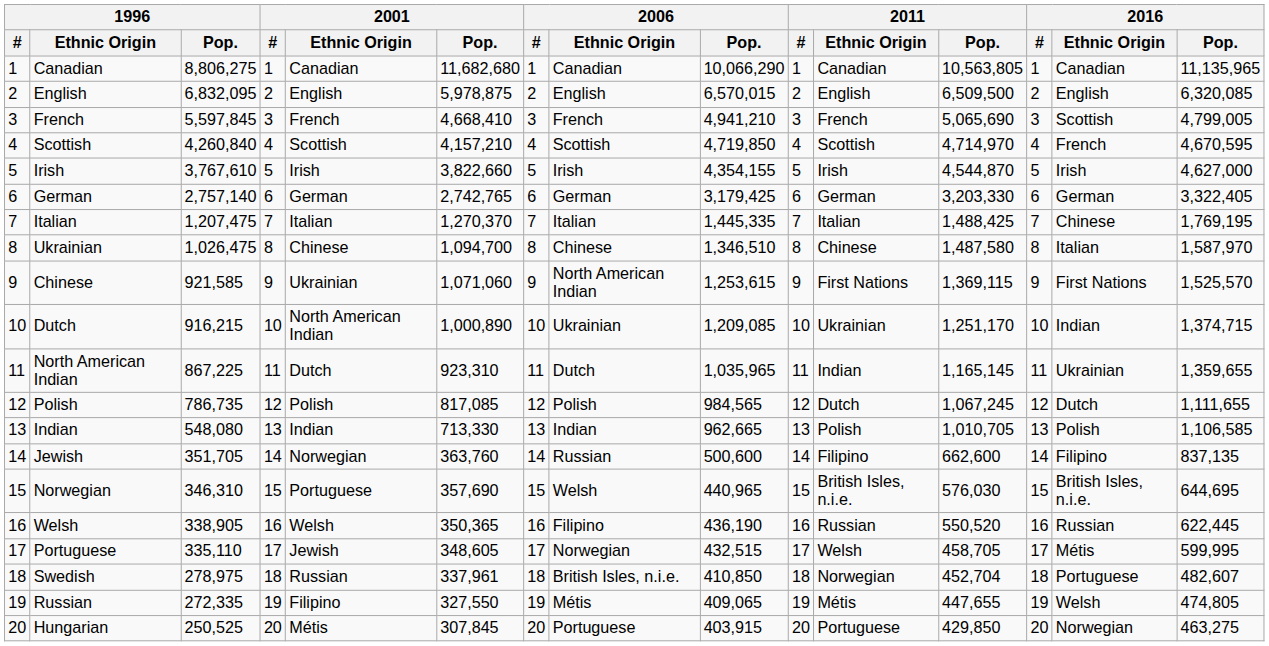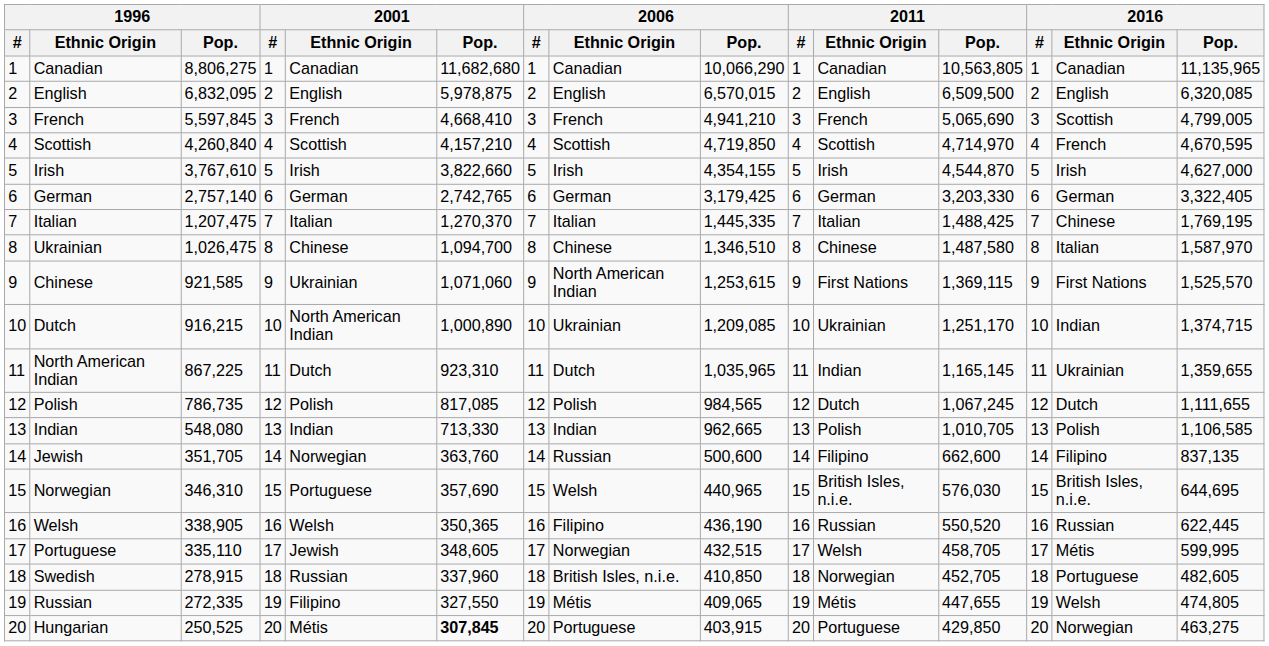Swedish | 1996 / Pop.: 278,975 -> 278,915
Swedish | 2001 / Pop.: 337,961 -> 337,960
Swedish | 2011 / Pop.: 452,704 -> 452,705
Swedish | 2016 / Pop.: 482,607 -> 482,605
Hungarian | 2001 / Pop.: normal -> bold
